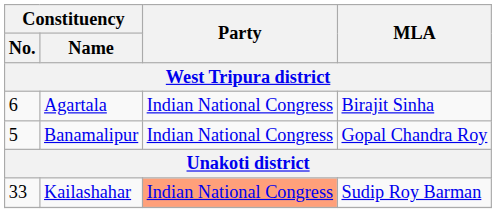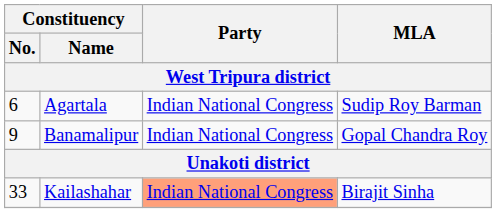Agartala | MLA: Birajit Sinha -> Sudip Roy Barman
Banamalipur | Constituency / No.: 5 -> 9
Kailashahar | MLA: Sudip Roy Barman -> Birajit Sinha
